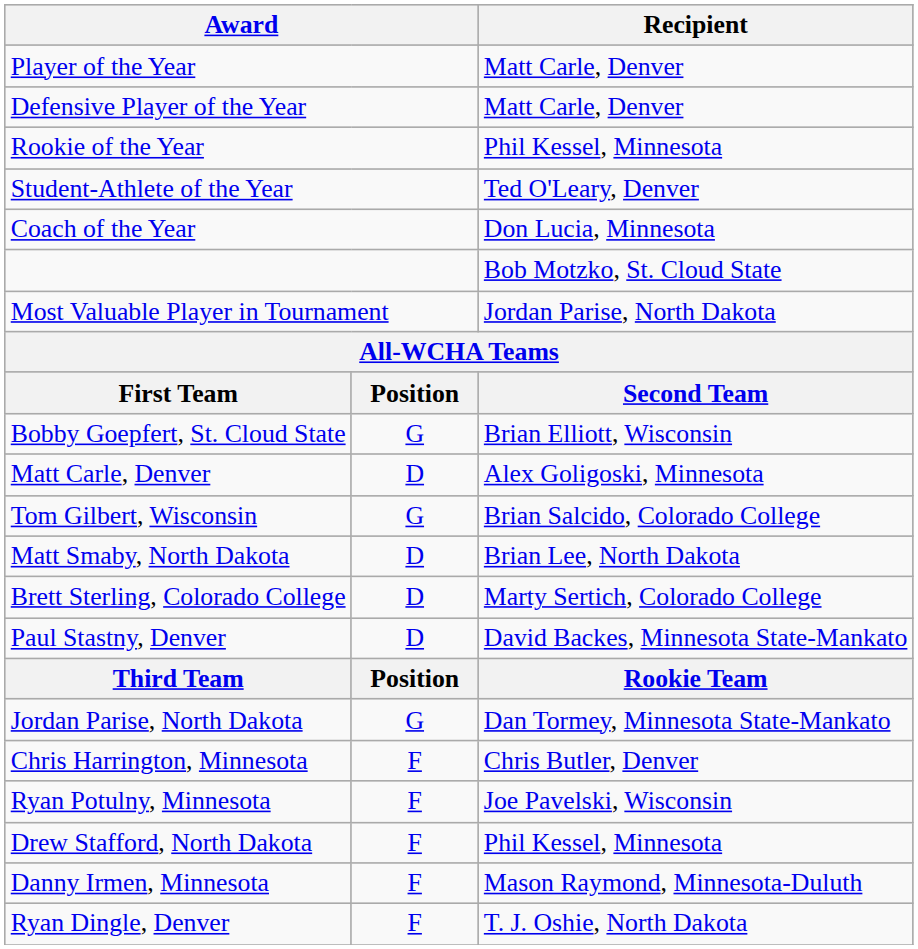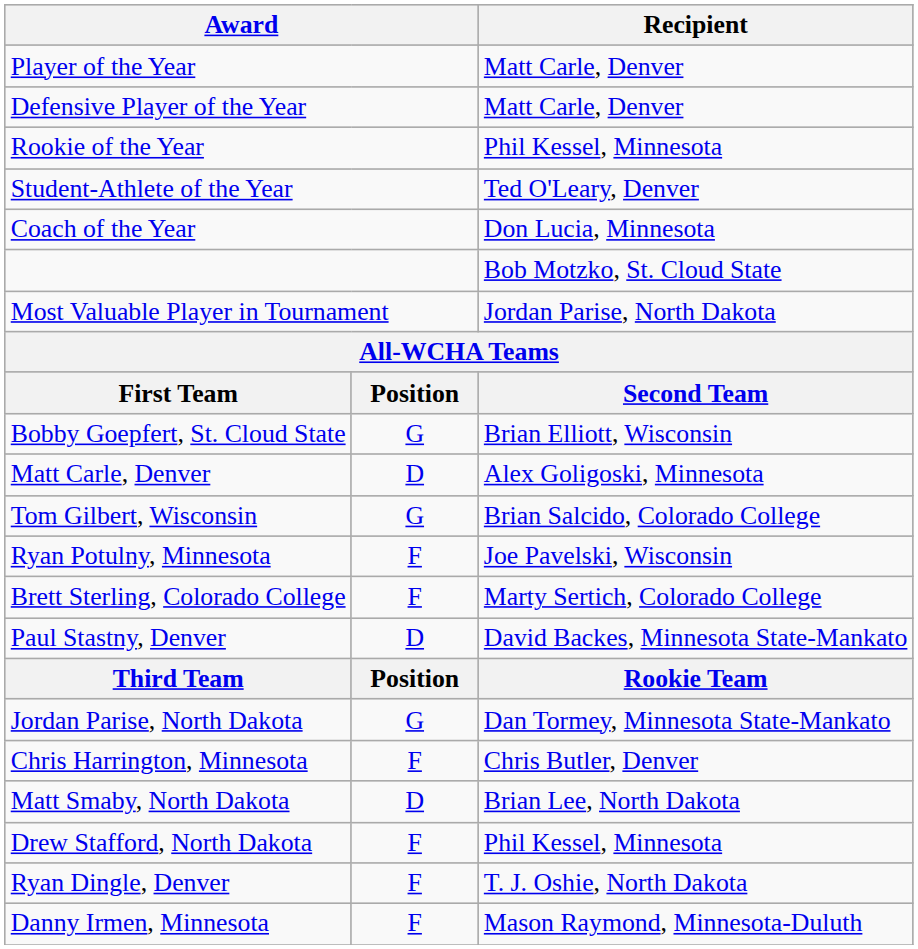rows swapped: Ryan Potulny, Minnesota <-> Matt Smaby, North Dakota
Brett Sterling, Colorado College | column 2: D -> F
rows swapped: Ryan Dingle, Denver <-> Danny Irmen, Minnesota
